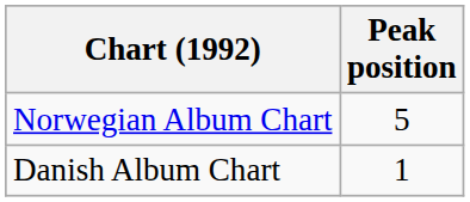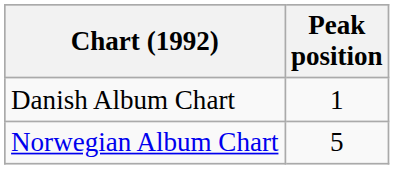rows swapped: Norwegian Album Chart <-> Danish Album Chart
